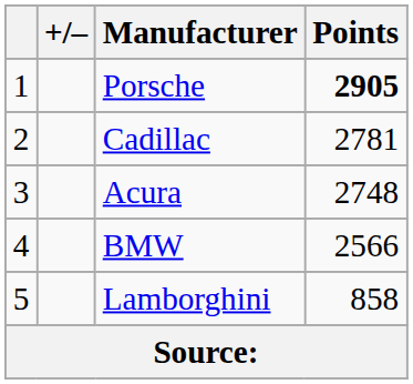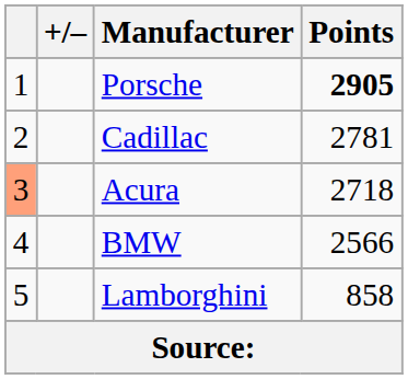Acura | column 1: no background -> lightsalmon background
Acura | Points: 2748 -> 2718
